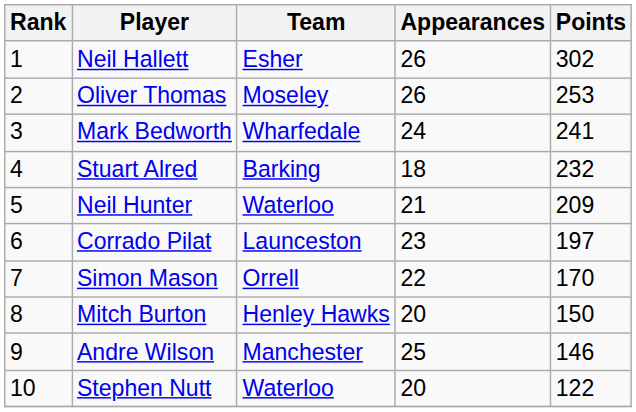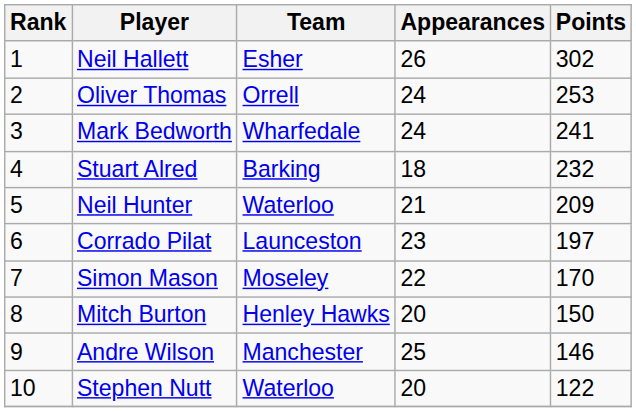Oliver Thomas | Team: Moseley -> Orrell
Oliver Thomas | Appearances: 26 -> 24
Simon Mason | Team: Orrell -> Moseley
